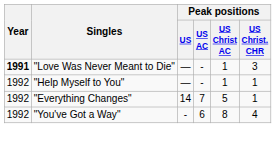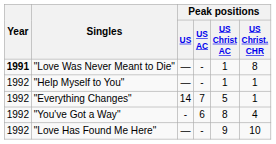"Love Was Never Meant to Die" | Peak positions / US Christ. CHR: 3 -> 8
+ row: 1992 | "Love Has Found Me Here" | — | - | 9 | 10
